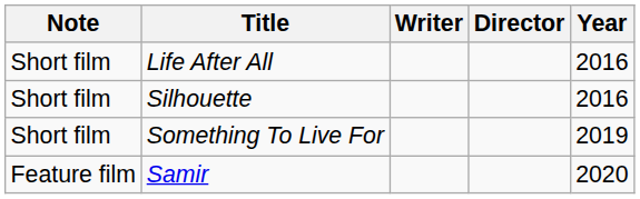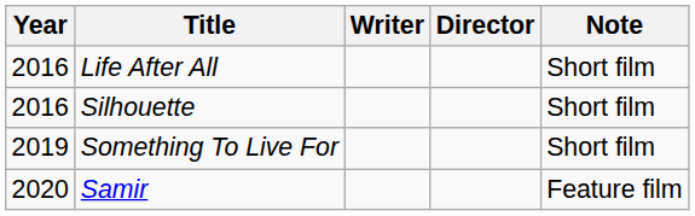columns swapped: Year <-> Note
